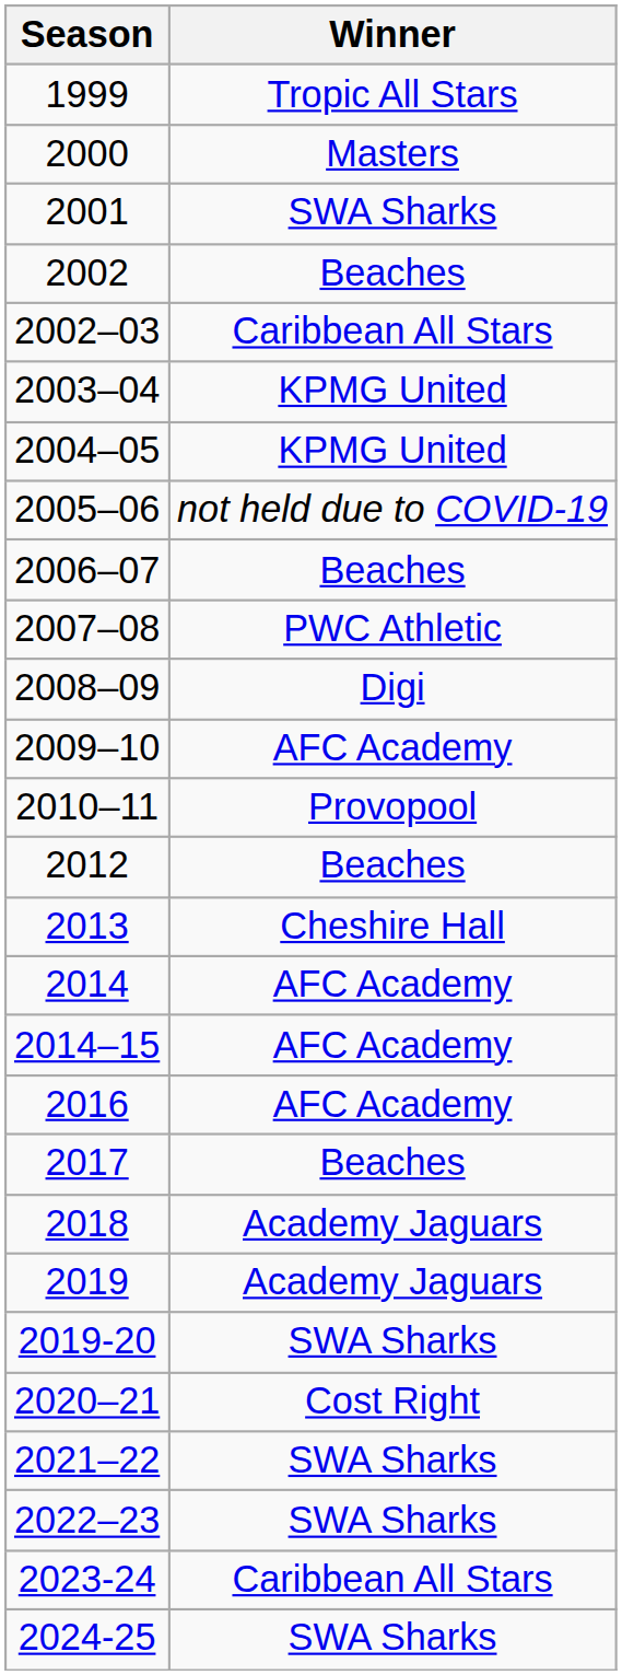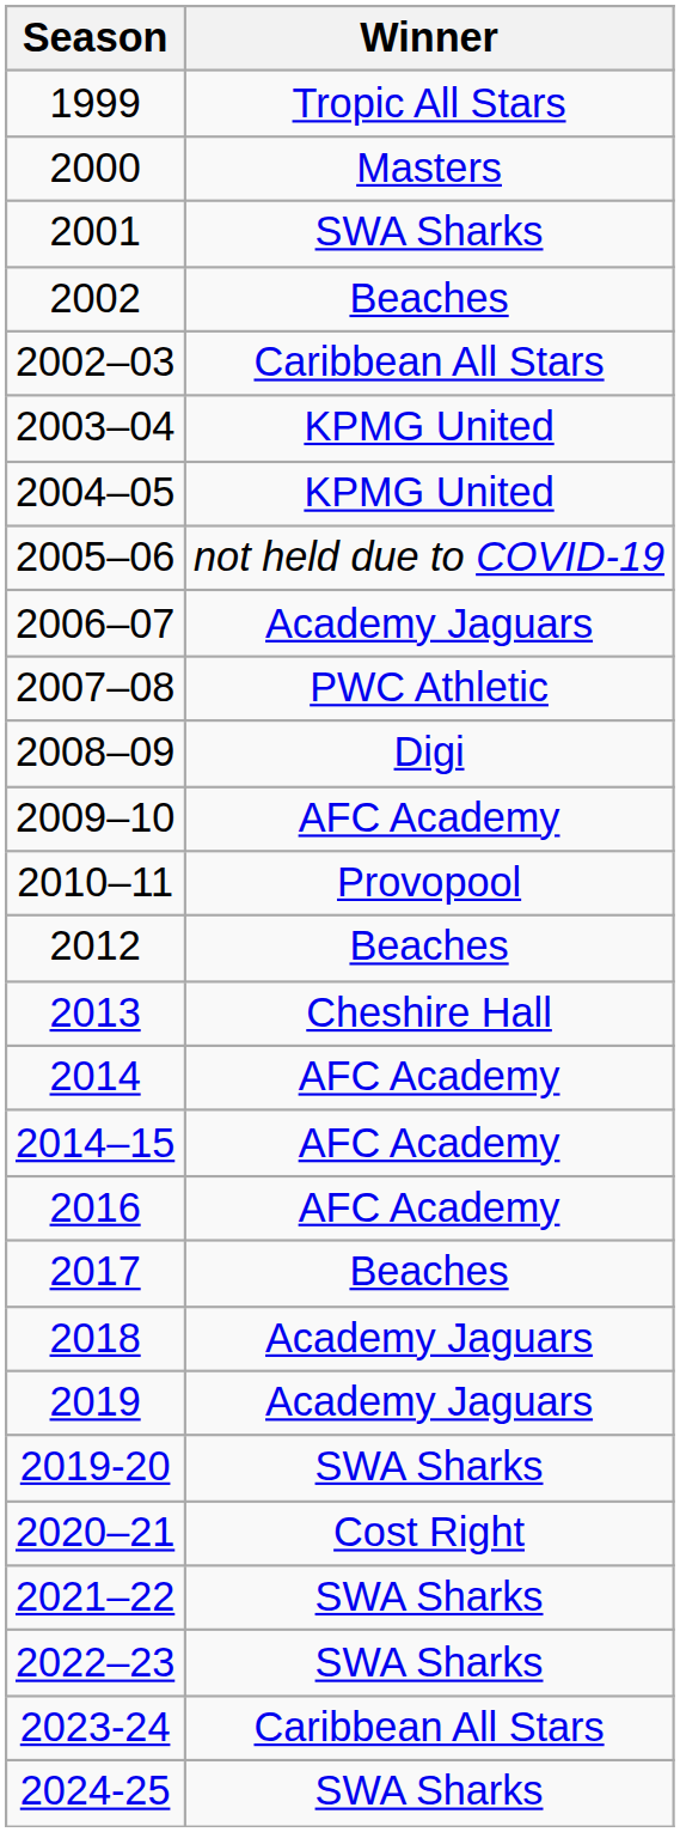2006–07 | Winner: Beaches -> Academy Jaguars
